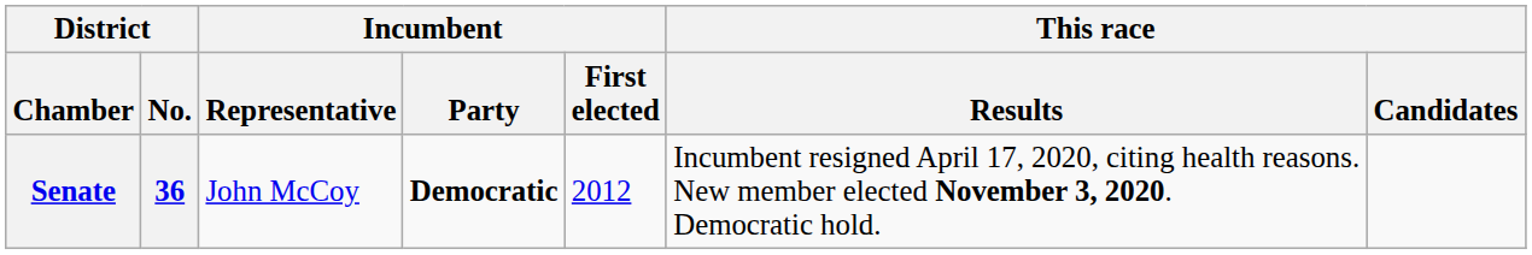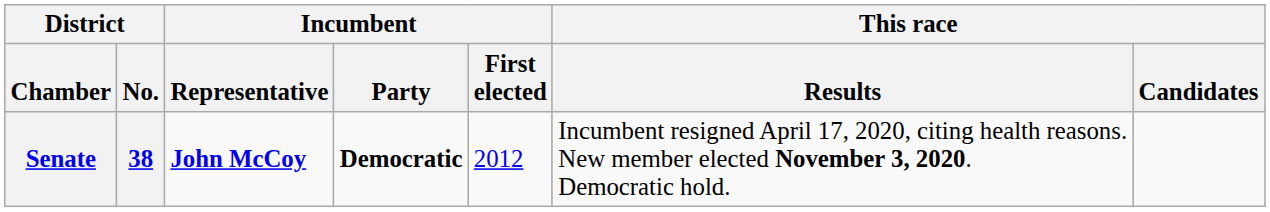Senate | District / No.: 36 -> 38
Senate | Incumbent / Representative: normal -> bold
